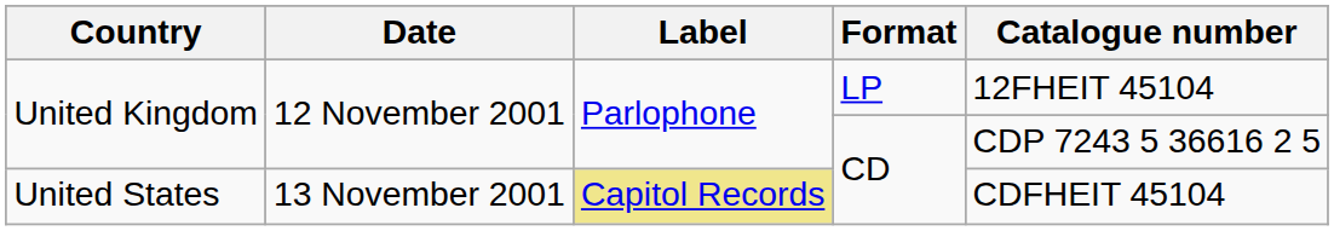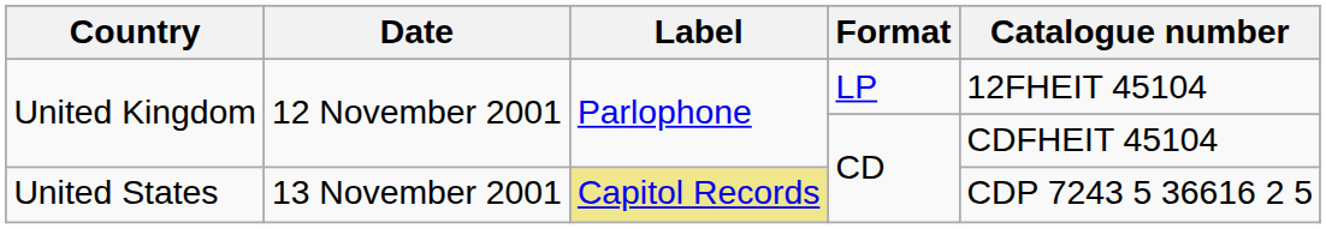United Kingdom / CD | Catalogue number: CDP 7243 5 36616 2 5 -> CDFHEIT 45104
United States | Catalogue number: CDFHEIT 45104 -> CDP 7243 5 36616 2 5
